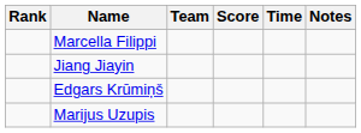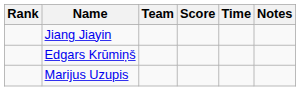- row: Marcella Filippi
